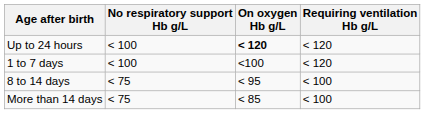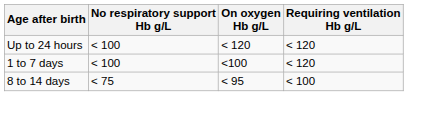Up to 24 hours | On oxygen Hb g/L: bold -> normal
- row: More than 14 days | < 75 | < 85 | < 100
